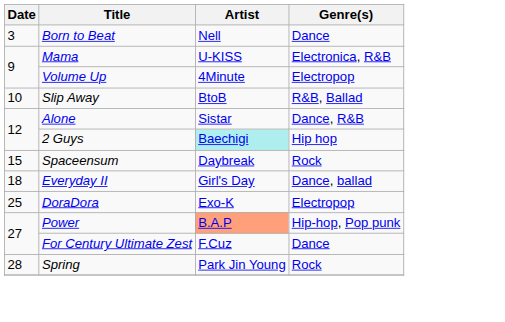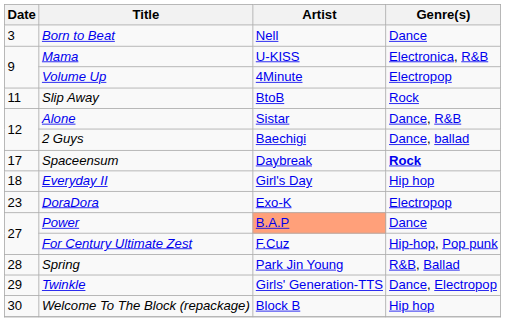Slip Away | Date: 10 -> 11
Slip Away | Genre(s): R&B, Ballad -> Rock
2 Guys | Artist: paleturquoise background -> no background
2 Guys | Genre(s): Hip hop -> Dance, ballad
Spaceensum | Date: 15 -> 17
Spaceensum | Genre(s): normal -> bold
Everyday II | Genre(s): Dance, ballad -> Hip hop
DoraDora | Date: 25 -> 23
Power | Genre(s): Hip-hop, Pop punk -> Dance
For Century Ultimate Zest | Genre(s): Dance -> Hip-hop, Pop punk
Spring | Genre(s): Rock -> R&B, Ballad
+ row: 29 | Twinkle | Girls' Generation-TTS | Dance, Electropop
+ row: 30 | Welcome To The Block (repackage) | Block B | Hip hop
